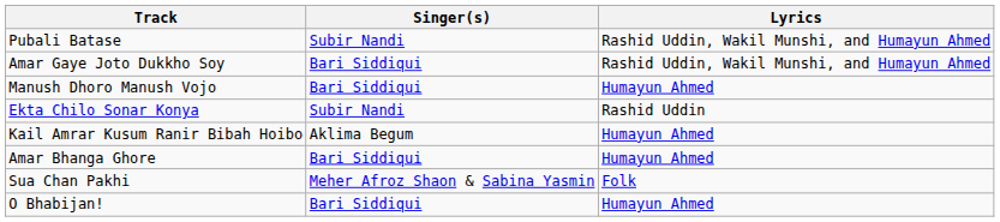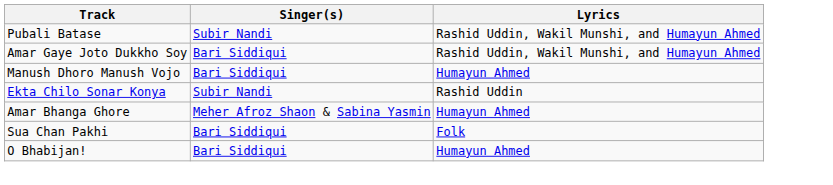- row: Kail Amrar Kusum Ranir Bibah Hoibo | Aklima Begum | Humayun Ahmed
Amar Bhanga Ghore | Singer(s): Bari Siddiqui -> Meher Afroz Shaon & Sabina Yasmin
Sua Chan Pakhi | Singer(s): Meher Afroz Shaon & Sabina Yasmin -> Bari Siddiqui
